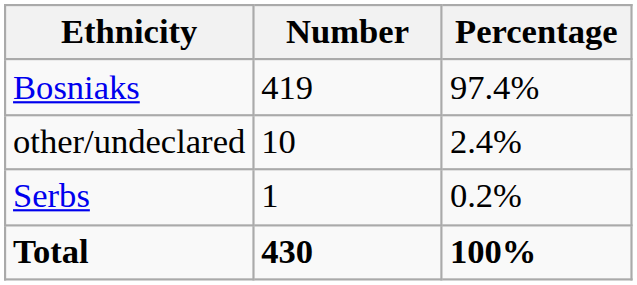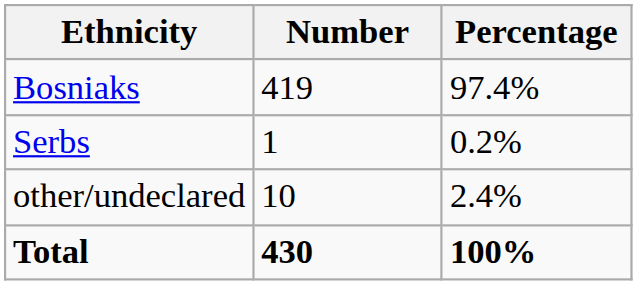rows swapped: Serbs <-> other/undeclared
